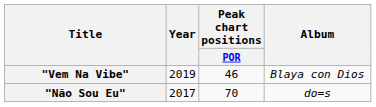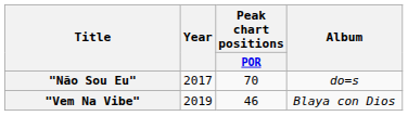rows swapped: "Não Sou Eu" <-> "Vem Na Vibe"
